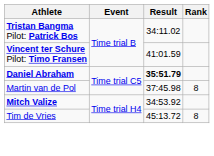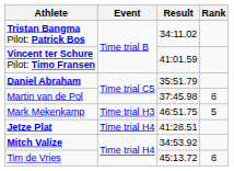Daniel Abraham | Result: bold -> normal
+ row: Mark Mekenkamp | Time trial H3 | 46:51.75 | 5
+ row: Jetze Plat | Time trial H4 | 41:28.51
